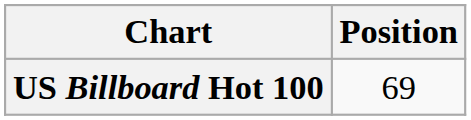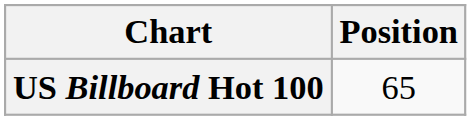US Billboard Hot 100 | Position: 69 -> 65
